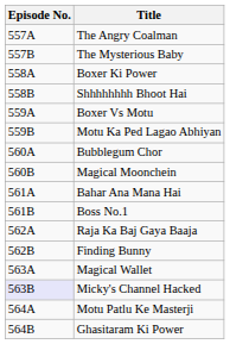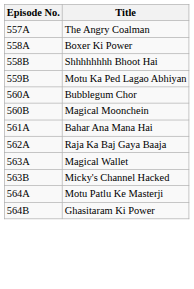- row: 557B | The Mysterious Baby
- row: 559A | Boxer Vs Motu
- row: 561B | Boss No.1
- row: 562B | Finding Bunny
Micky's Channel Hacked | Episode No.: lavender background -> no background
